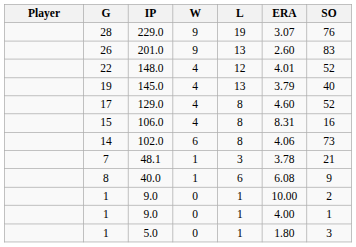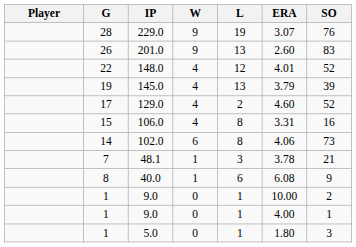145.0 | SO: 40 -> 39
129.0 | L: 8 -> 2
106.0 | ERA: 8.31 -> 3.31
